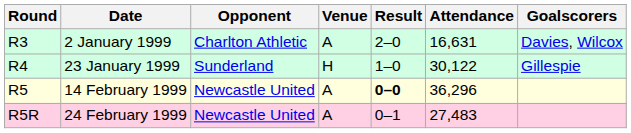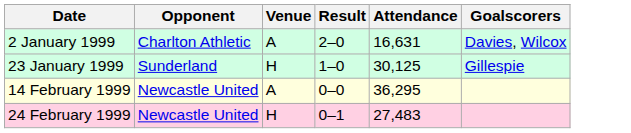- column: Round | R3 | R4 | R5 | R5R
23 January 1999 | Attendance: 30,122 -> 30,125
14 February 1999 | Result: bold -> normal
14 February 1999 | Attendance: 36,296 -> 36,295
24 February 1999 | Venue: A -> H
